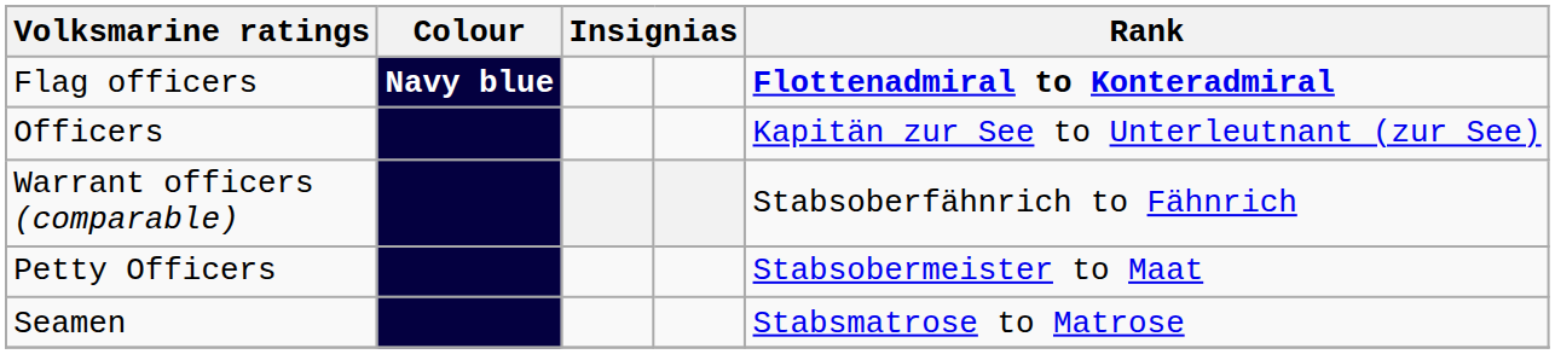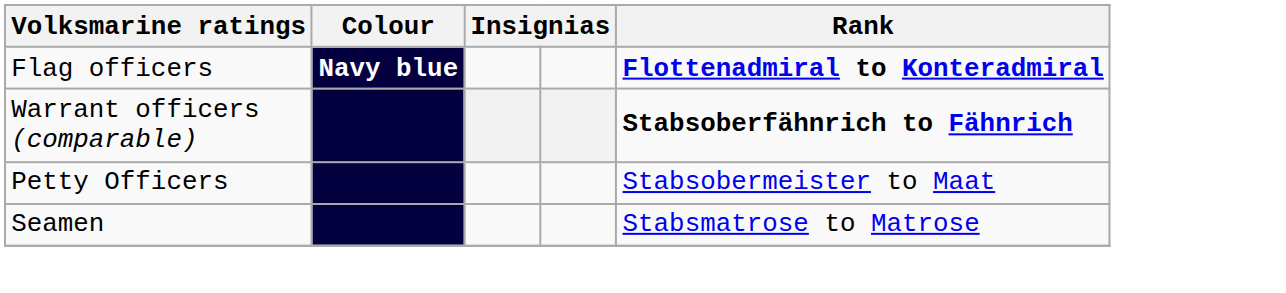- row: Officers | Kapitän zur See to Unterleutnant (zur See)
Warrant officers (comparable) | Rank: normal -> bold
